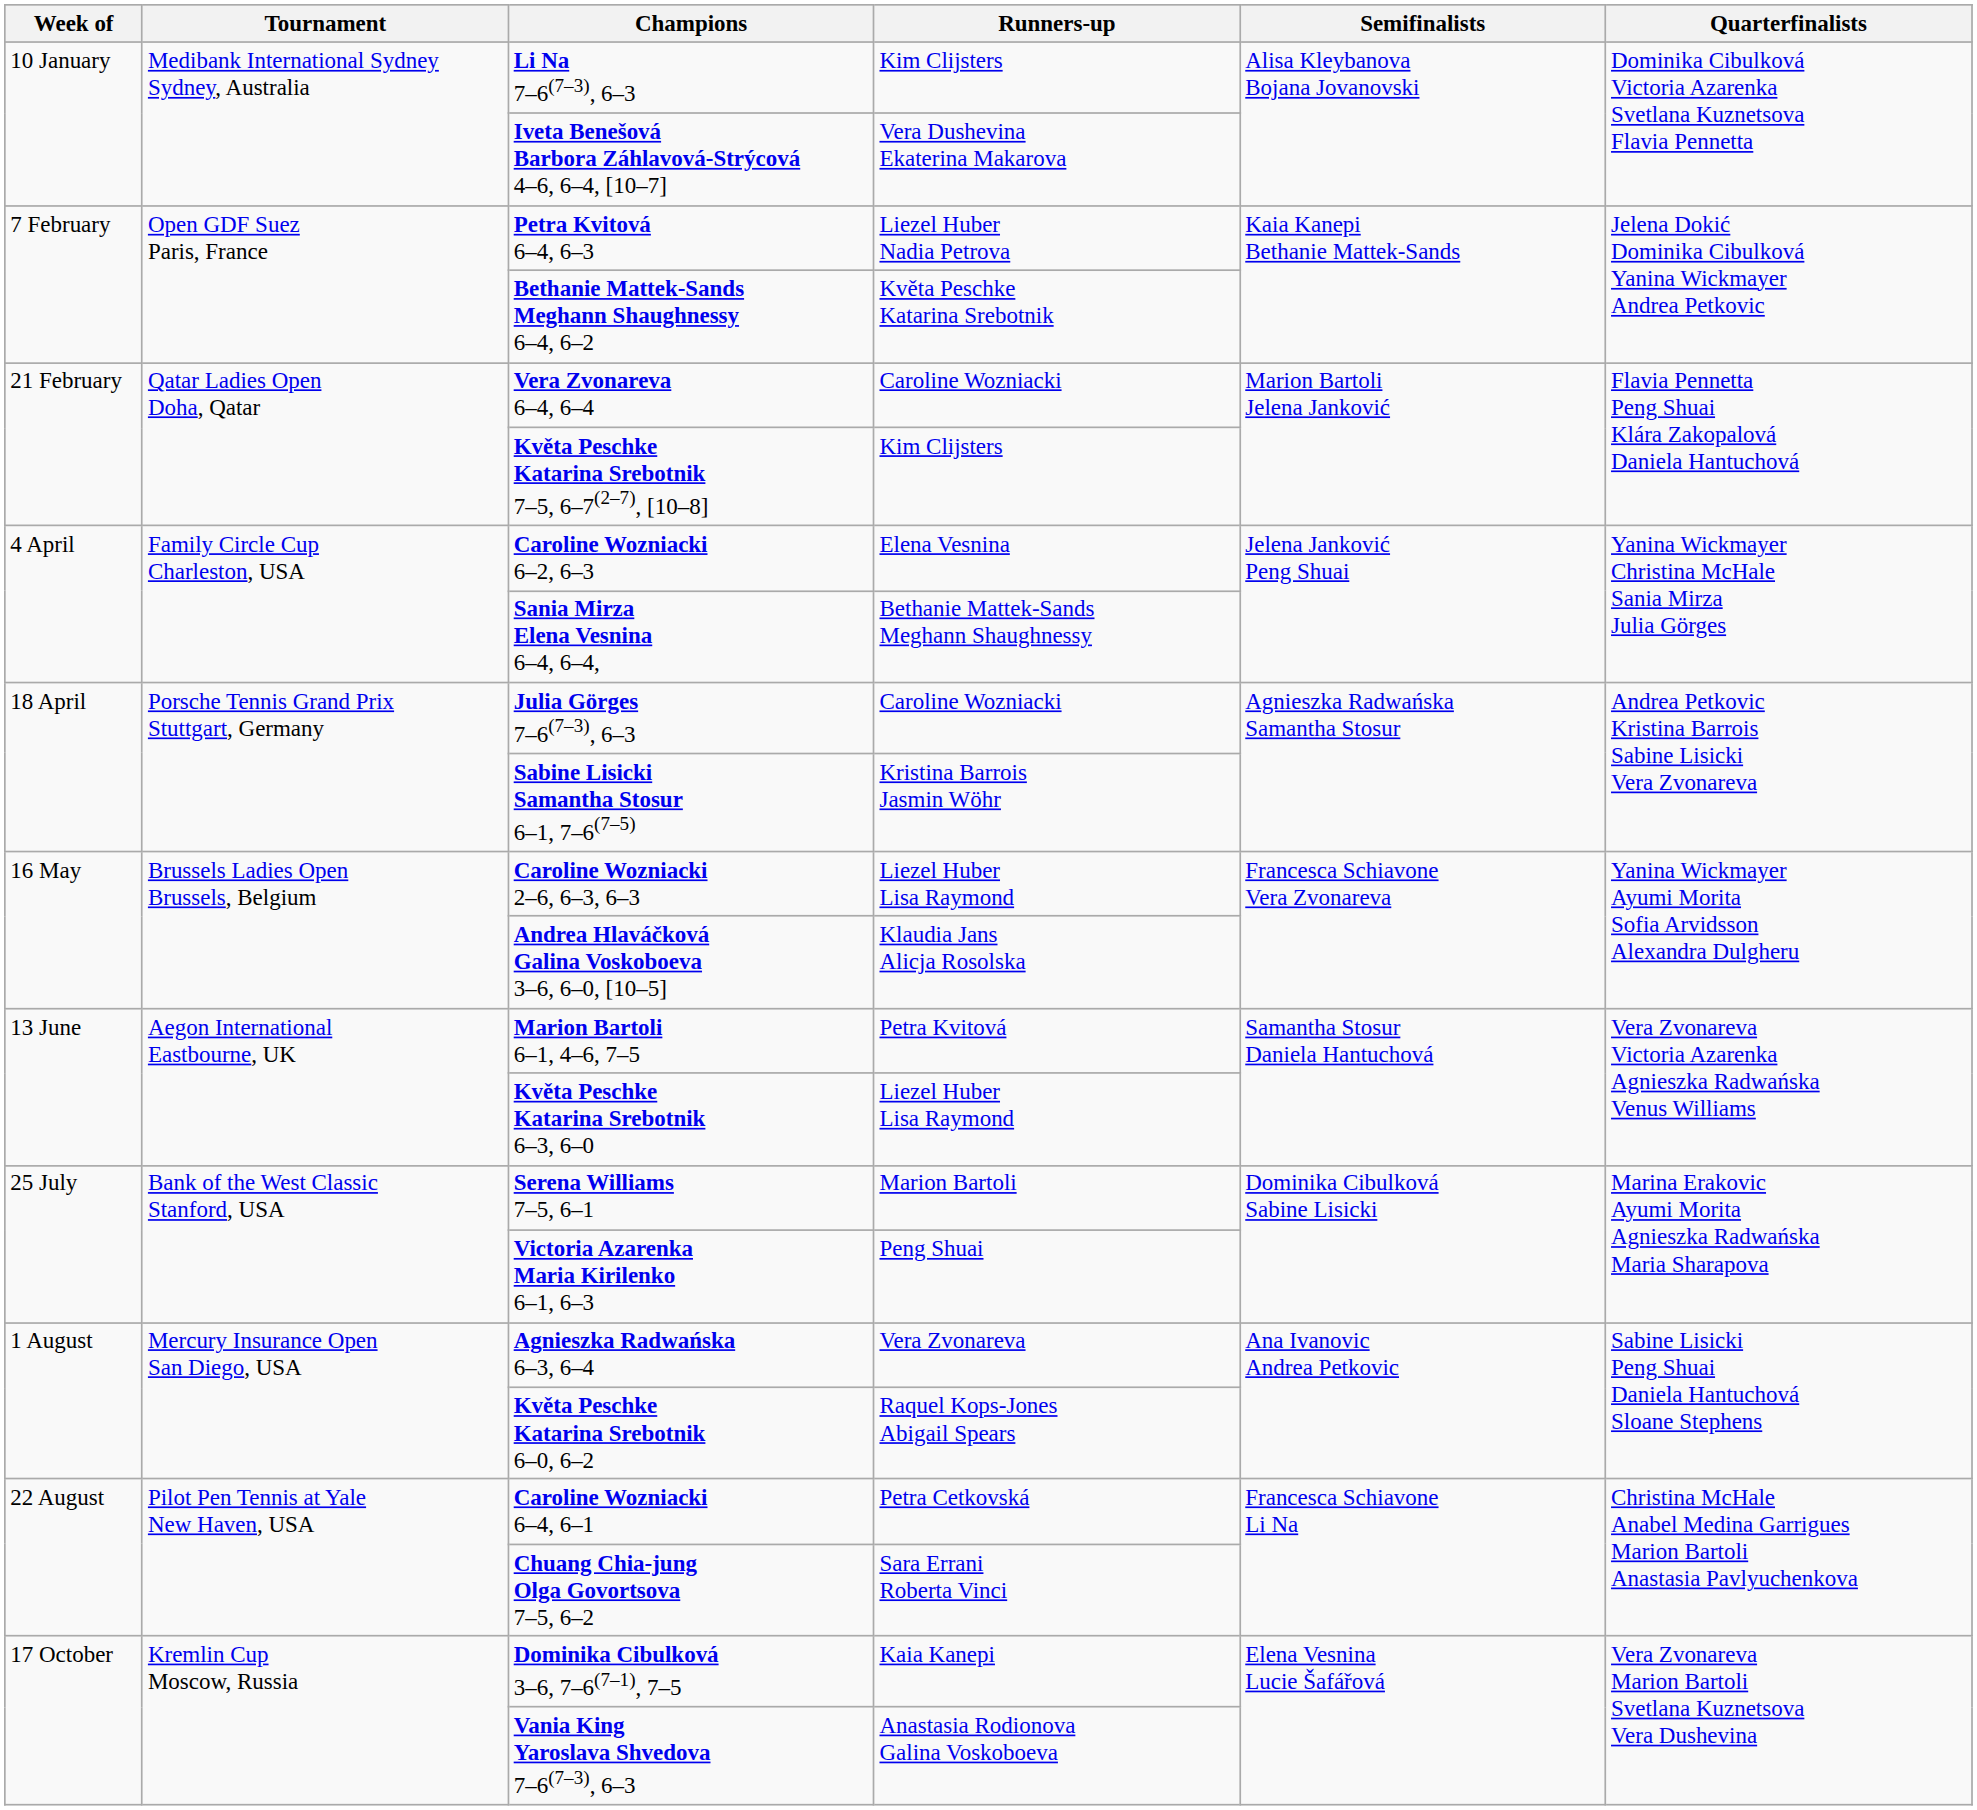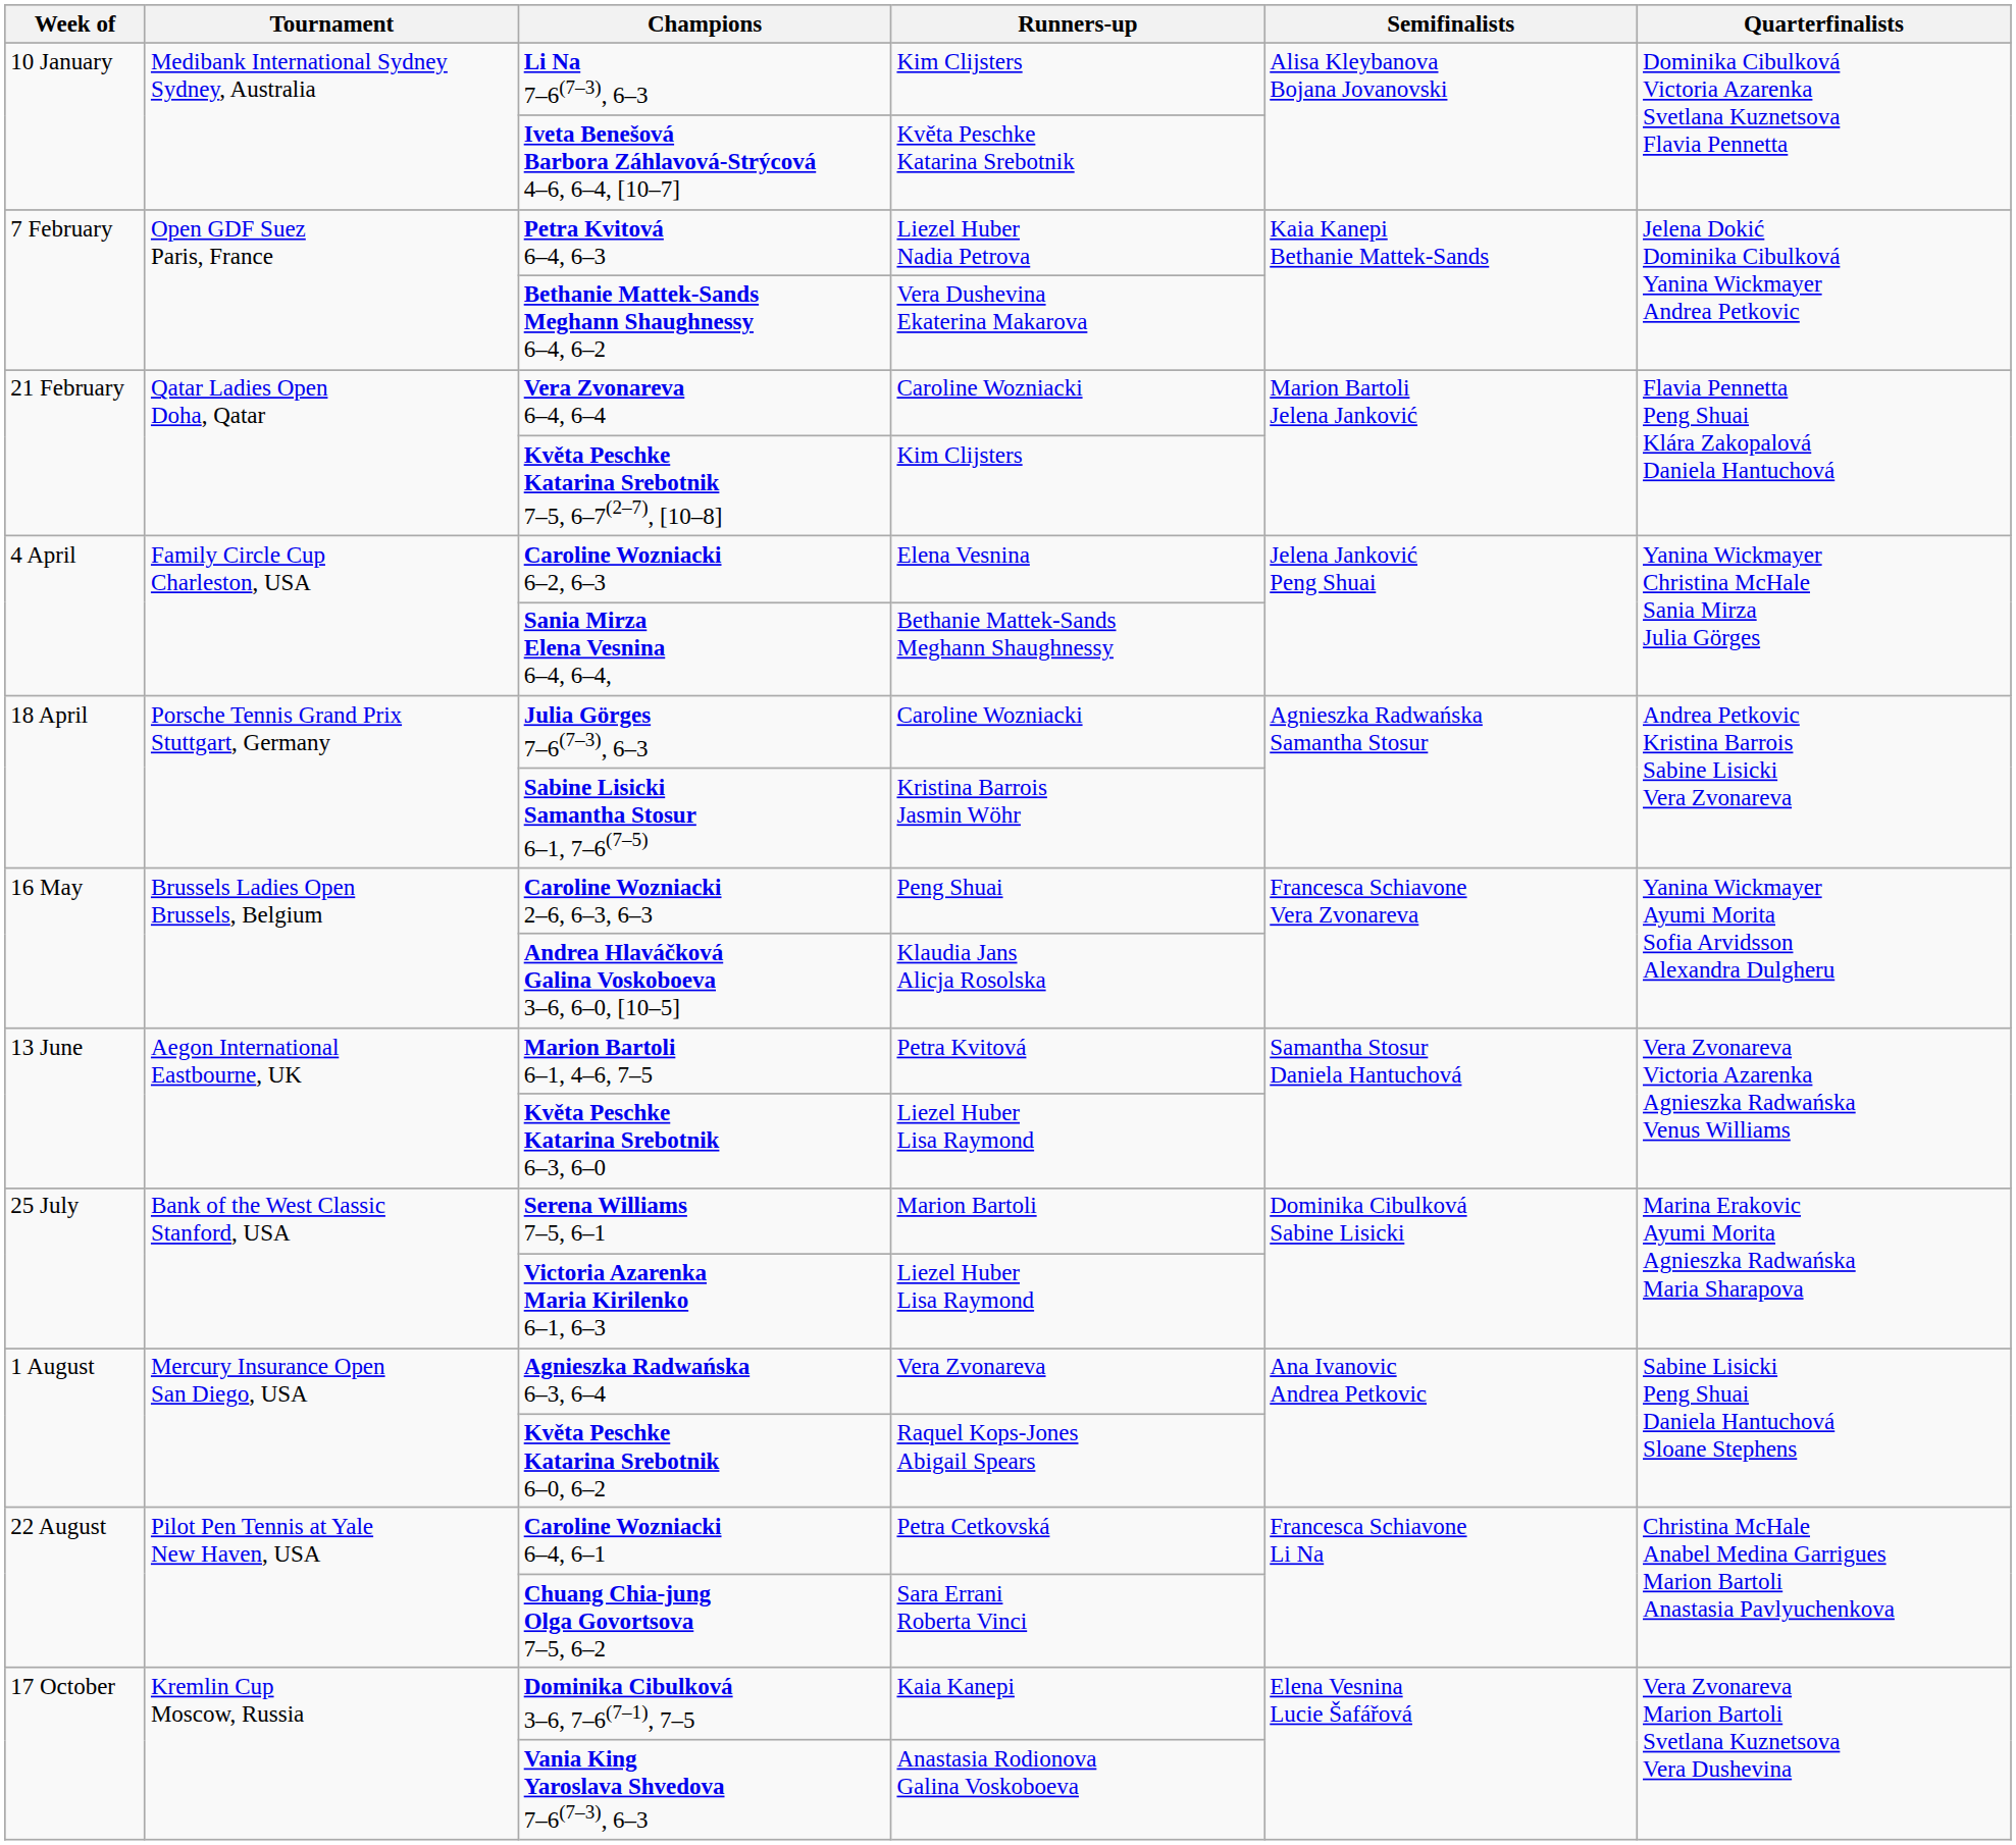Iveta Benešová Barbora Záhlavová-Strýcová 4–6, 6–4, [10–7] | Runners-up: Vera Dushevina Ekaterina Makarova -> Květa Peschke Katarina Srebotnik
Bethanie Mattek-Sands Meghann Shaughnessy 6–4, 6–2 | Runners-up: Květa Peschke Katarina Srebotnik -> Vera Dushevina Ekaterina Makarova
Caroline Wozniacki 2–6, 6–3, 6–3 | Runners-up: Liezel Huber Lisa Raymond -> Peng Shuai
Victoria Azarenka Maria Kirilenko 6–1, 6–3 | Runners-up: Peng Shuai -> Liezel Huber Lisa Raymond
